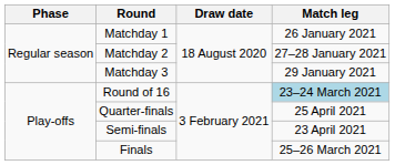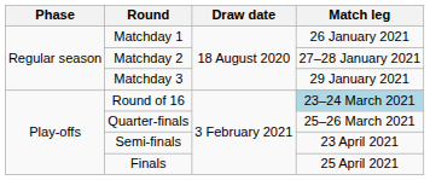Quarter-finals | Match leg: 25 April 2021 -> 25–26 March 2021
Finals | Match leg: 25–26 March 2021 -> 25 April 2021
